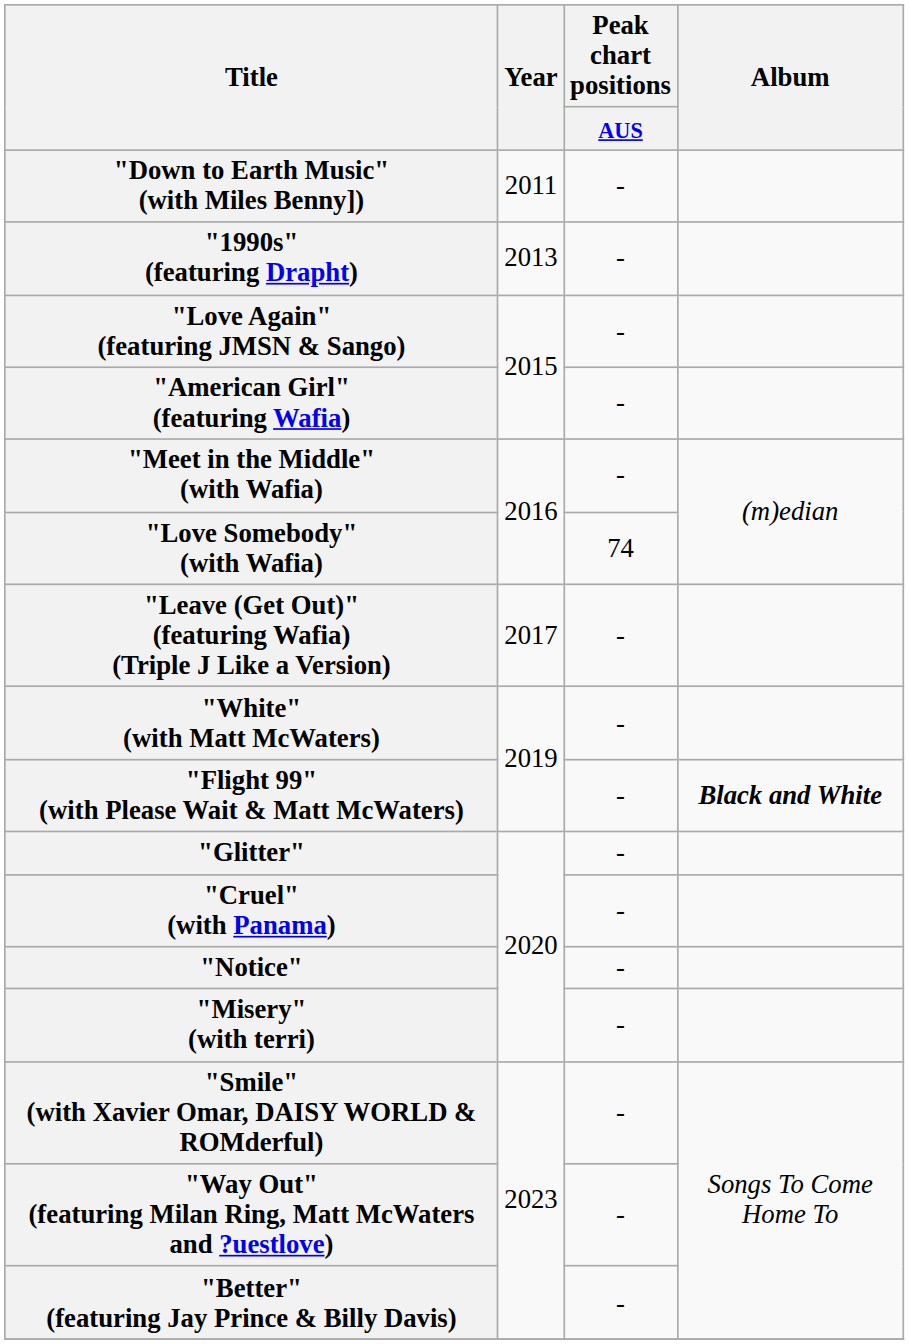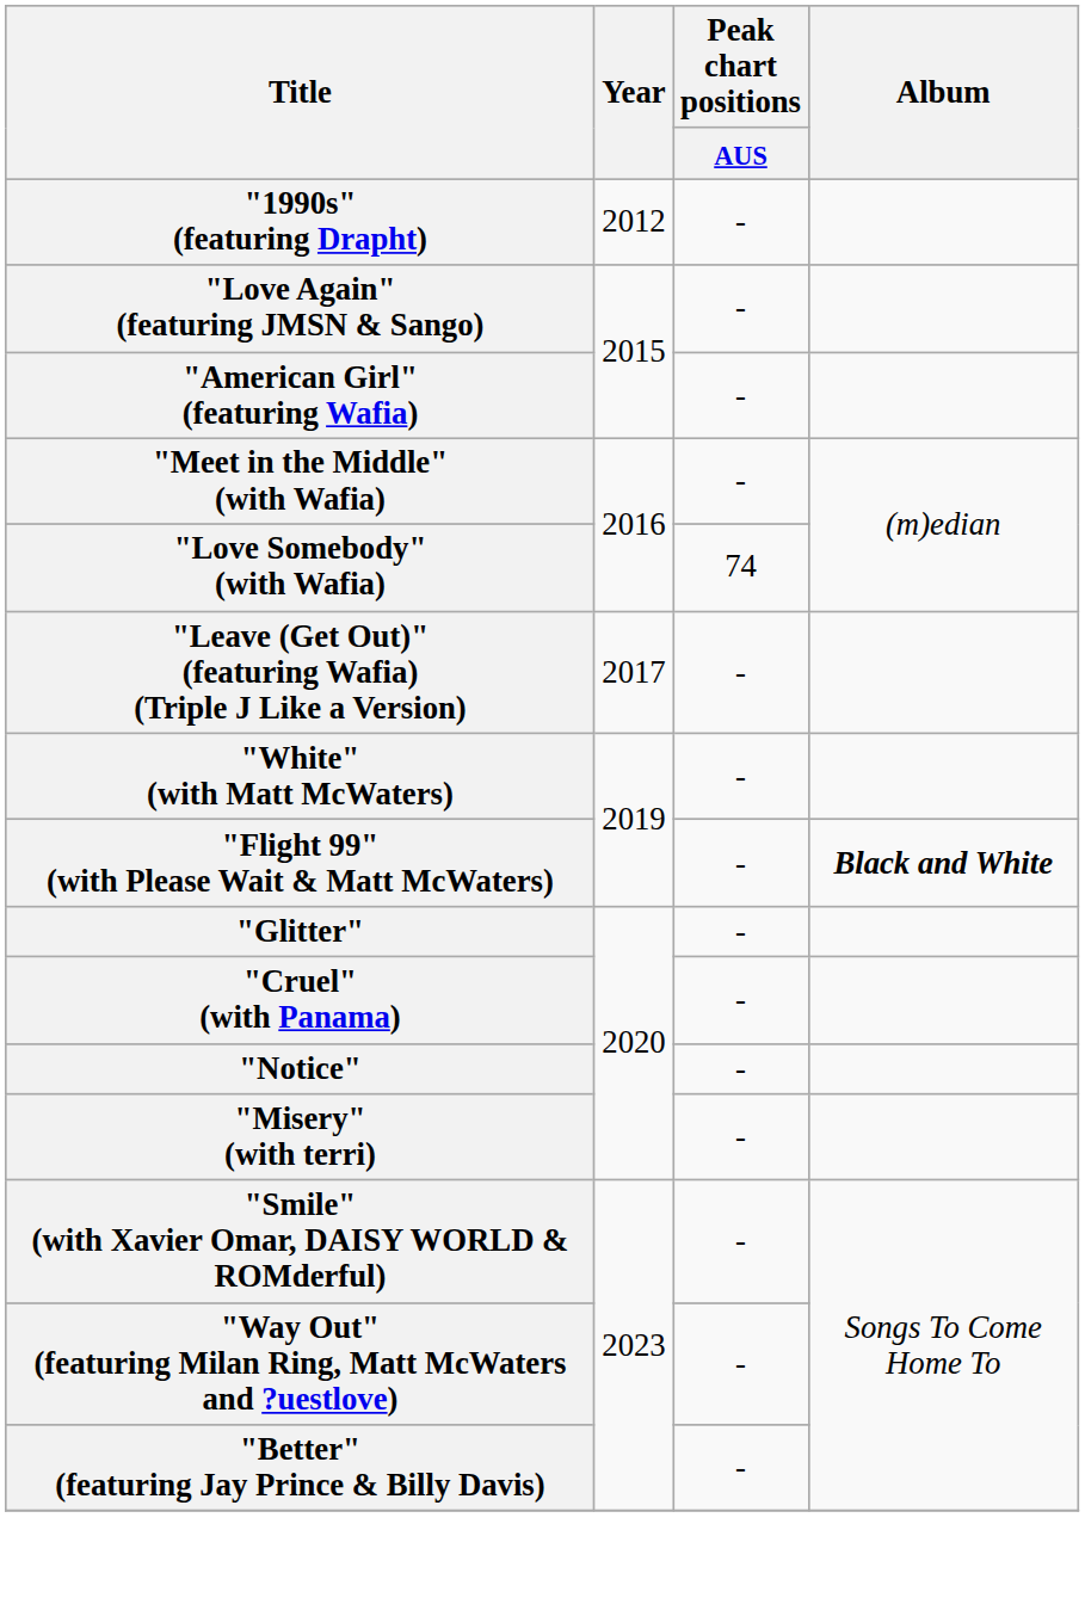- row: "Down to Earth Music" (with Miles Benny]) | 2011 | -
"1990s" (featuring Drapht) | Year: 2013 -> 2012
